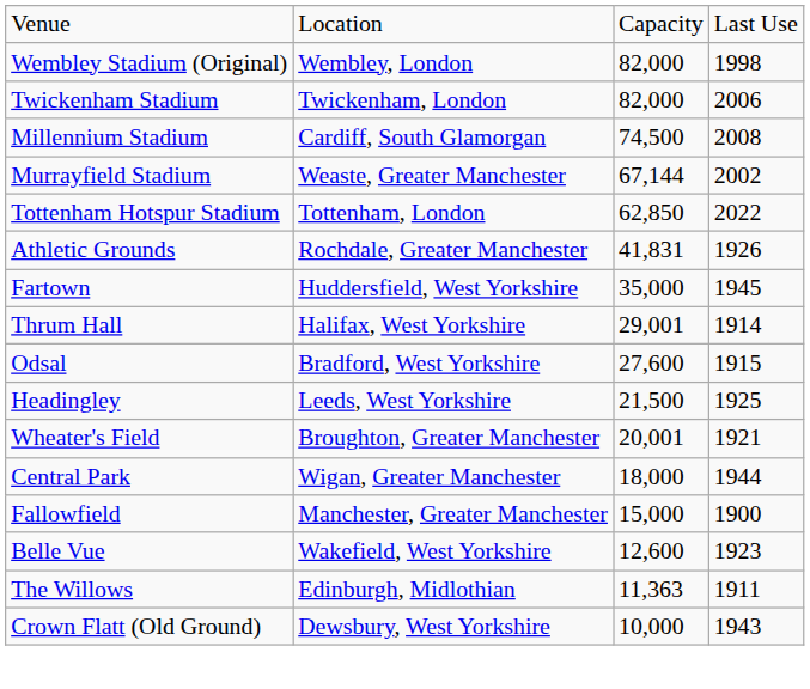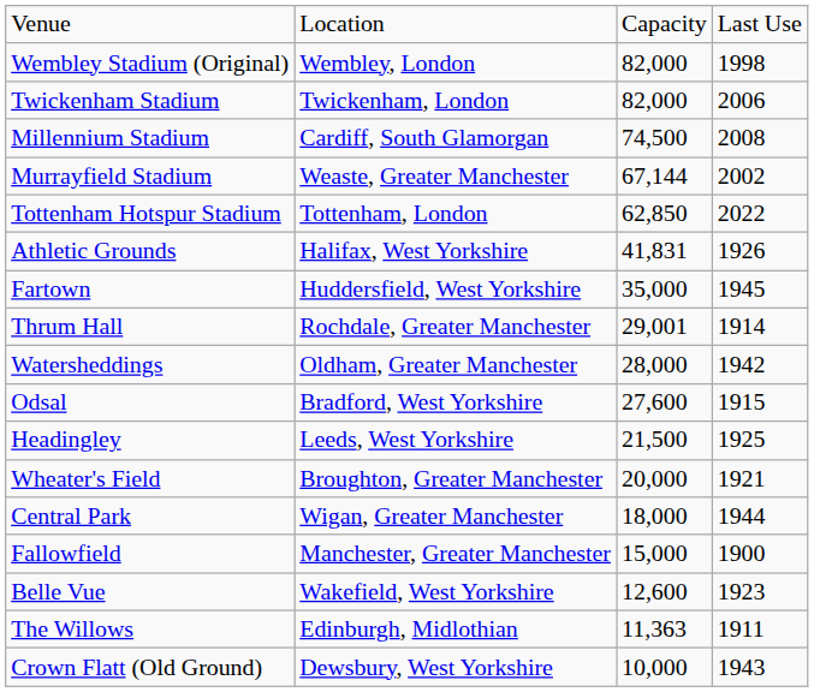Athletic Grounds | column 2: Rochdale, Greater Manchester -> Halifax, West Yorkshire
Thrum Hall | column 2: Halifax, West Yorkshire -> Rochdale, Greater Manchester
+ row: Watersheddings | Oldham, Greater Manchester | 28,000 | 1942
Wheater's Field | column 3: 20,001 -> 20,000
